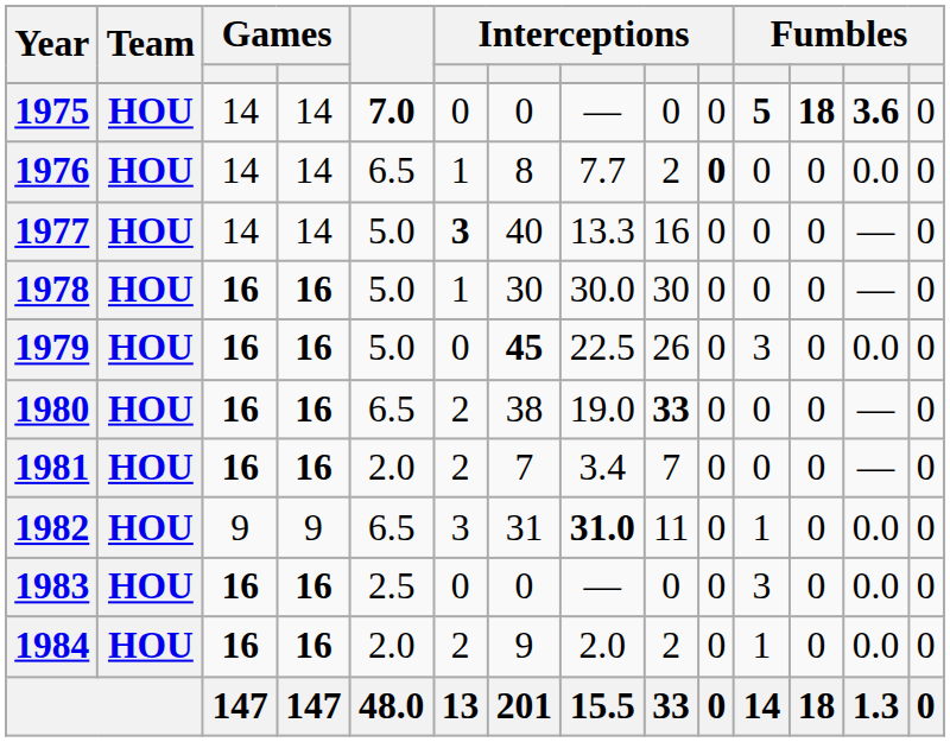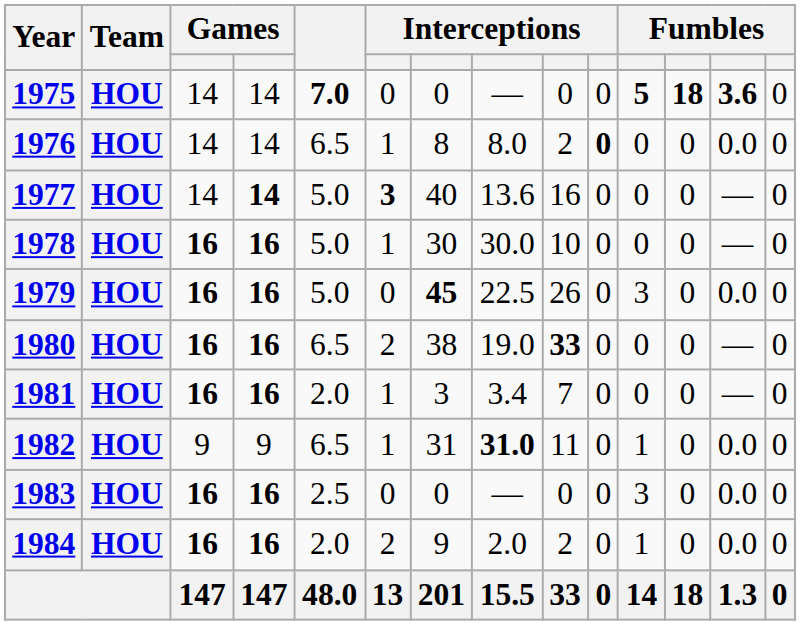1976 | column 8: 7.7 -> 8.0
1977 | column 4: normal -> bold
1977 | column 8: 13.3 -> 13.6
1978 | column 9: 30 -> 10
1981 | column 6: 2 -> 1
1981 | column 7: 7 -> 3
1982 | column 6: 3 -> 1
